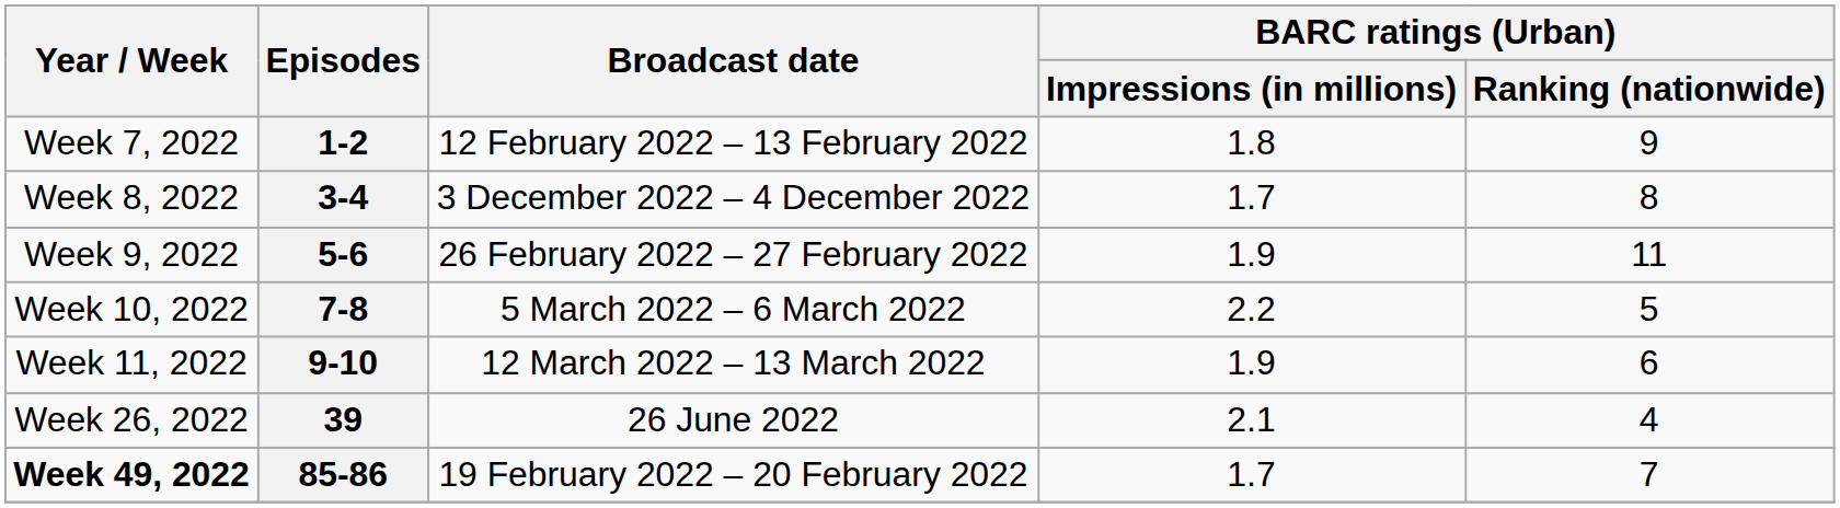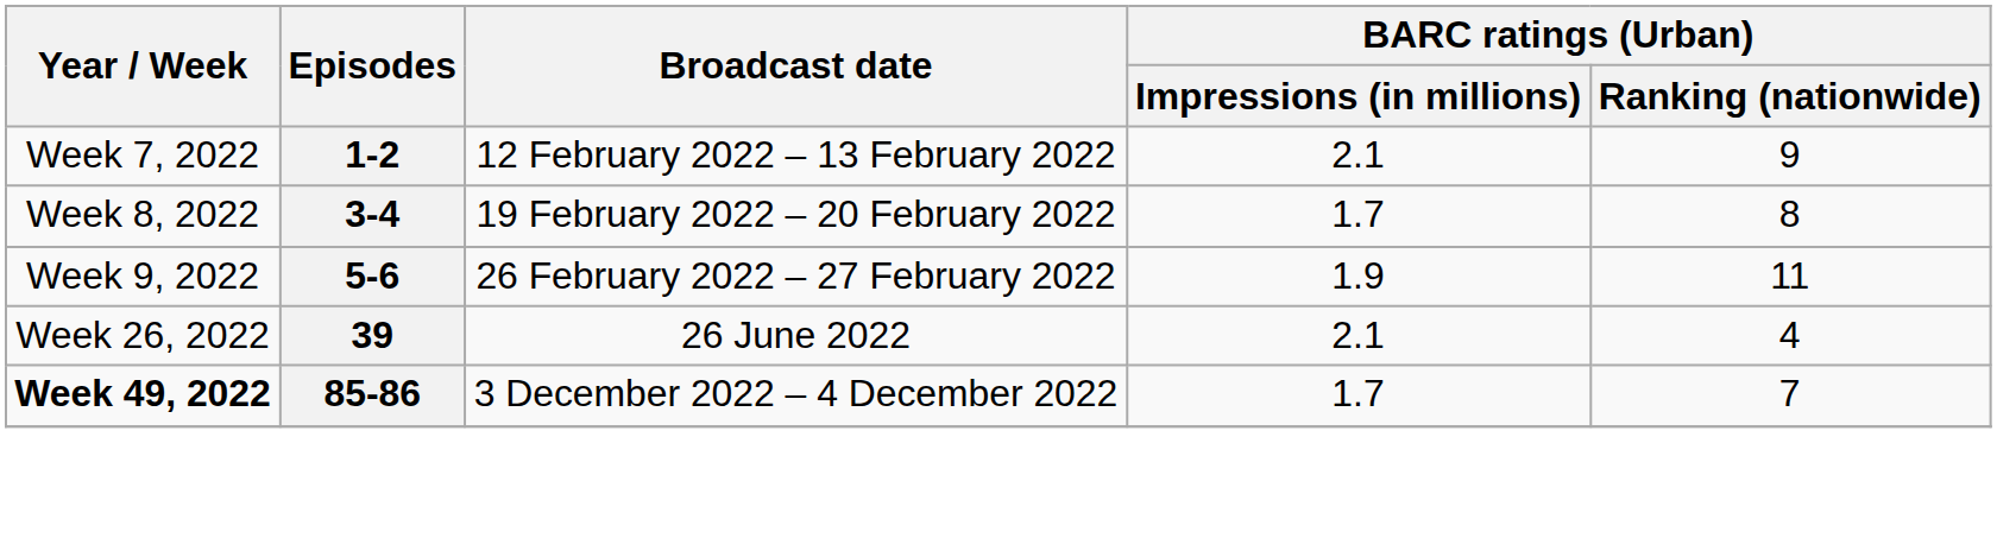1-2 | BARC ratings (Urban) / Impressions (in millions): 1.8 -> 2.1
3-4 | Broadcast date: 3 December 2022 – 4 December 2022 -> 19 February 2022 – 20 February 2022
- row: Week 10, 2022 | 7-8 | 5 March 2022 – 6 March 2022 | 2.2 | 5
- row: Week 11, 2022 | 9-10 | 12 March 2022 – 13 March 2022 | 1.9 | 6
85-86 | Broadcast date: 19 February 2022 – 20 February 2022 -> 3 December 2022 – 4 December 2022
